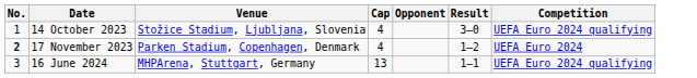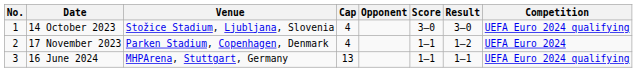+ column: Score | 3–0 | 1–1 | 1–1
17 November 2023 | No.: bold -> normal
